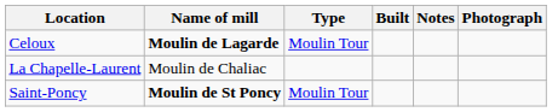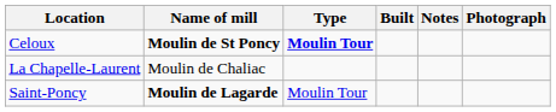Celoux | Name of mill: Moulin de Lagarde -> Moulin de St Poncy
Celoux | Type: normal -> bold
Saint-Poncy | Name of mill: Moulin de St Poncy -> Moulin de Lagarde
